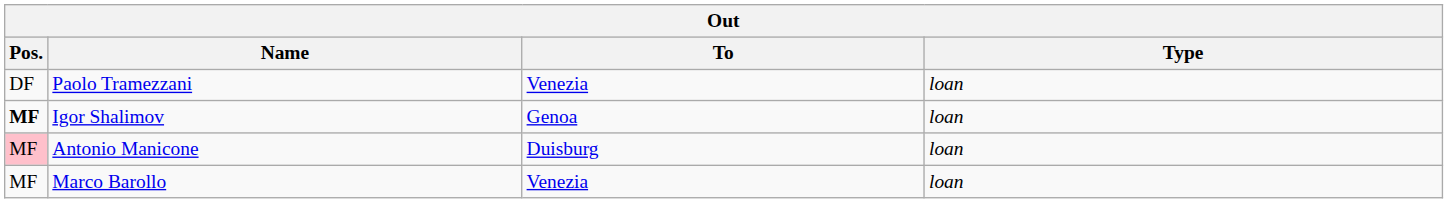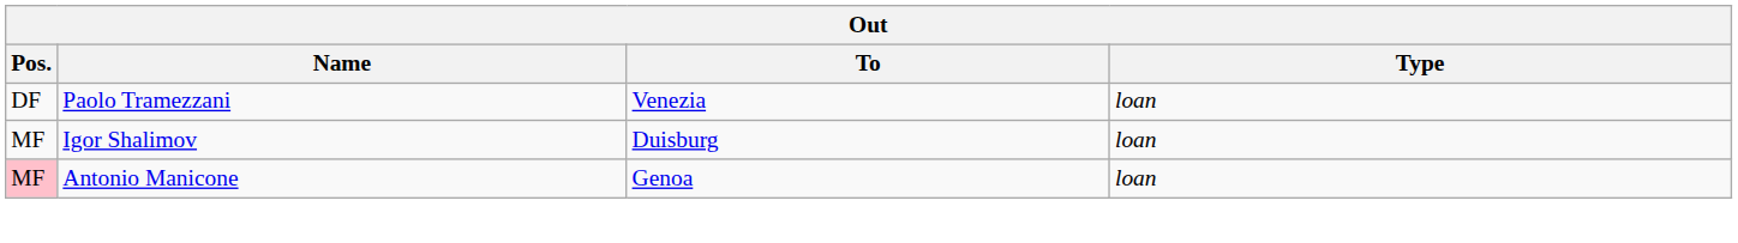Igor Shalimov | Pos.: bold -> normal
Igor Shalimov | To: Genoa -> Duisburg
Antonio Manicone | To: Duisburg -> Genoa
- row: MF | Marco Barollo | Venezia | loan
